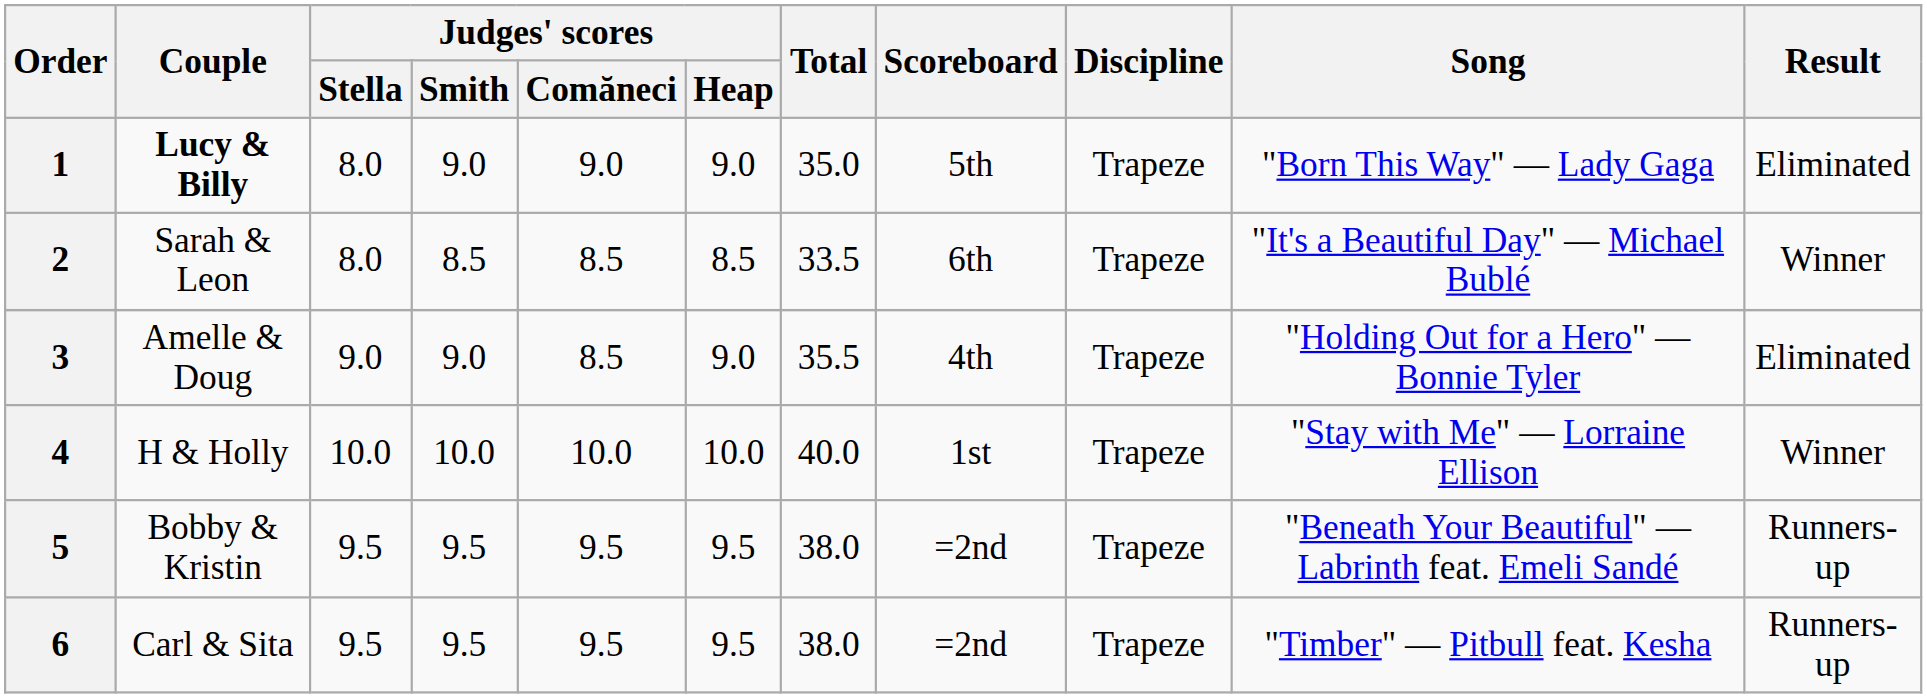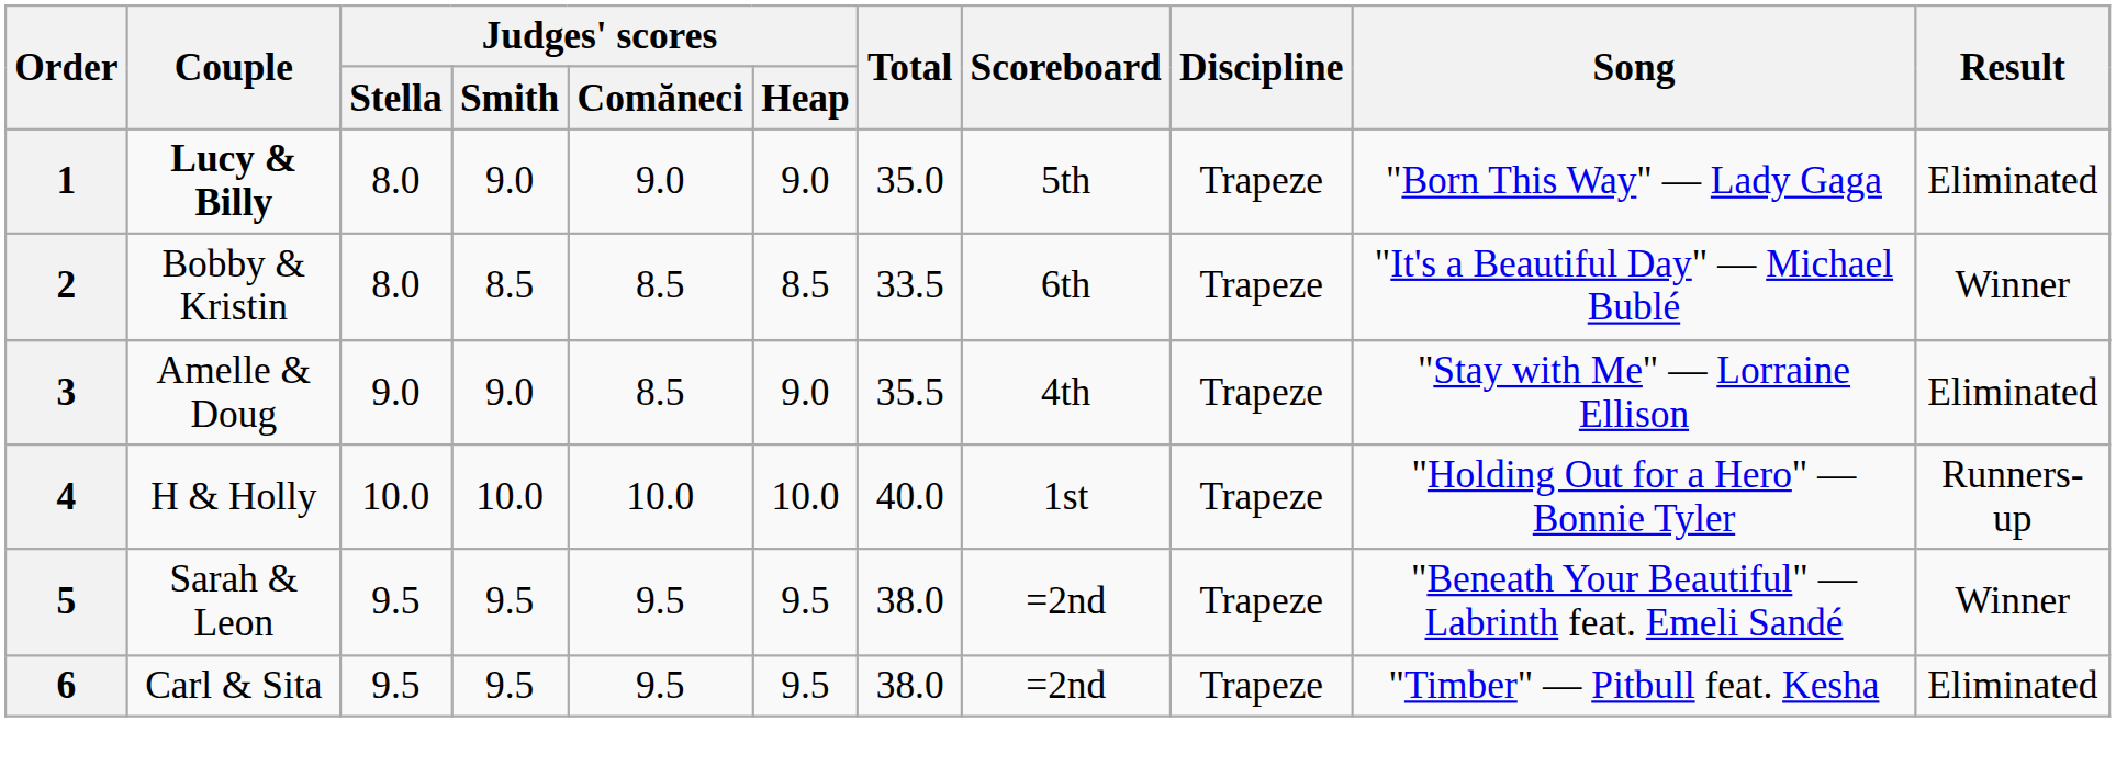2 | Couple: Sarah & Leon -> Bobby & Kristin
3 | Song: "Holding Out for a Hero" — Bonnie Tyler -> "Stay with Me" — Lorraine Ellison
4 | Song: "Stay with Me" — Lorraine Ellison -> "Holding Out for a Hero" — Bonnie Tyler
4 | Result: Winner -> Runners-up
5 | Couple: Bobby & Kristin -> Sarah & Leon
5 | Result: Runners-up -> Winner
6 | Result: Runners-up -> Eliminated
